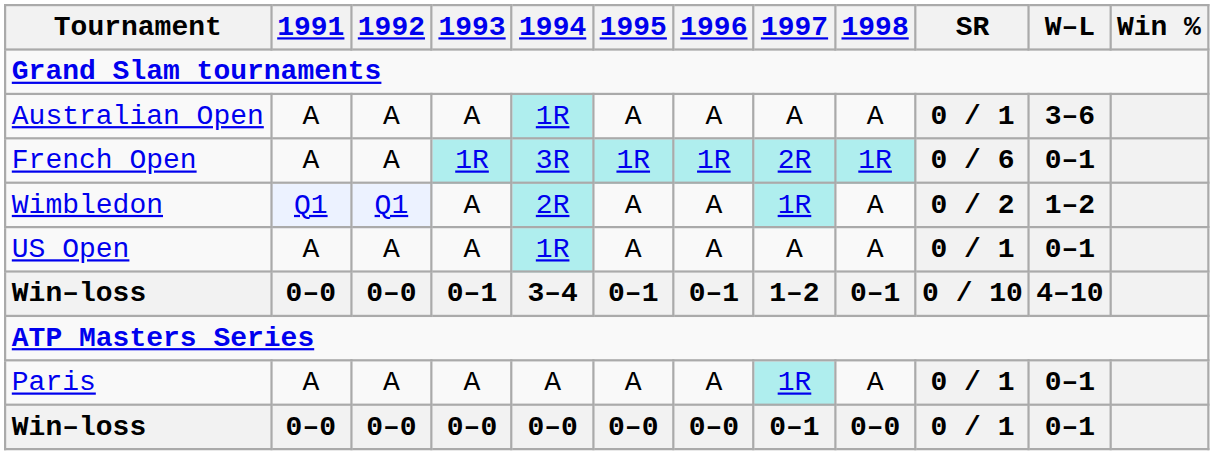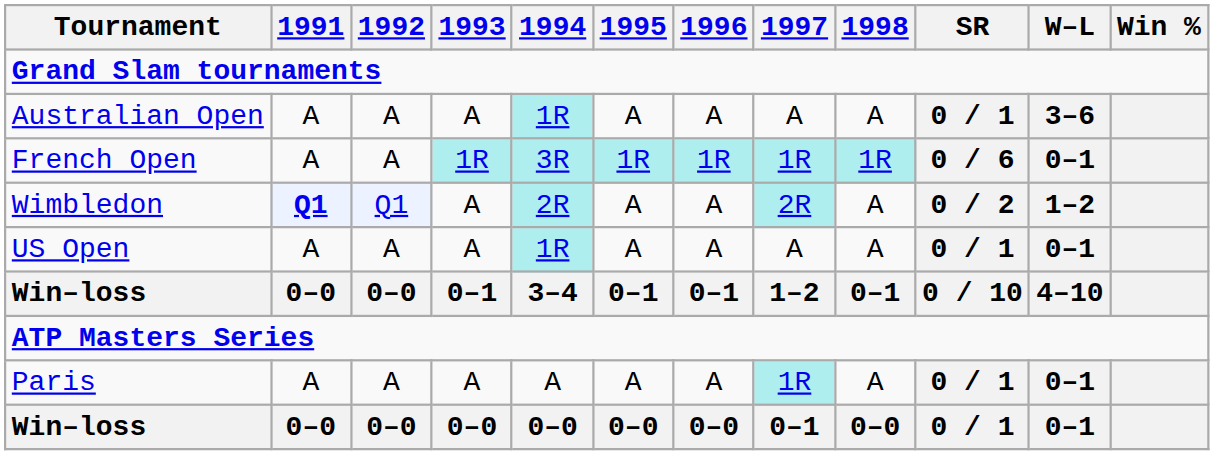French Open | 1997: 2R -> 1R
Wimbledon | 1991: normal -> bold
Wimbledon | 1997: 1R -> 2R
